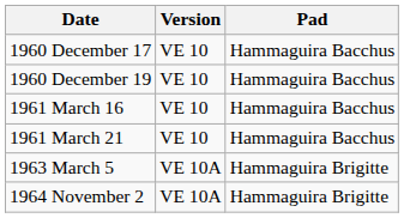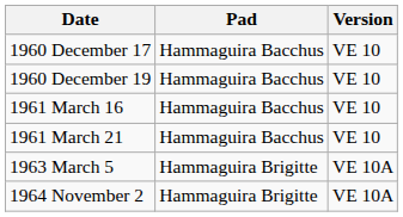columns swapped: Version <-> Pad
